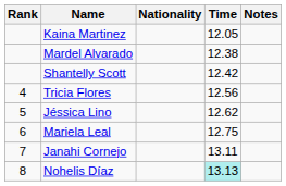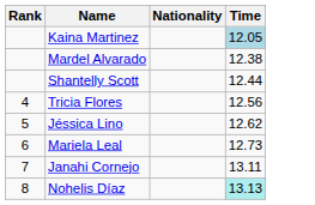- column: Notes
Kaina Martinez | Time: no background -> lightblue background
Shantelly Scott | Time: 12.42 -> 12.44
Mariela Leal | Time: 12.75 -> 12.73
